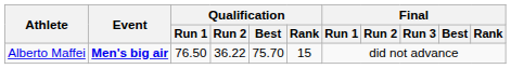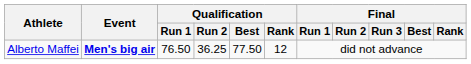Alberto Maffei | Qualification / Run 2: 36.22 -> 36.25
Alberto Maffei | Qualification / Best: 75.70 -> 77.50
Alberto Maffei | Qualification / Rank: 15 -> 12
